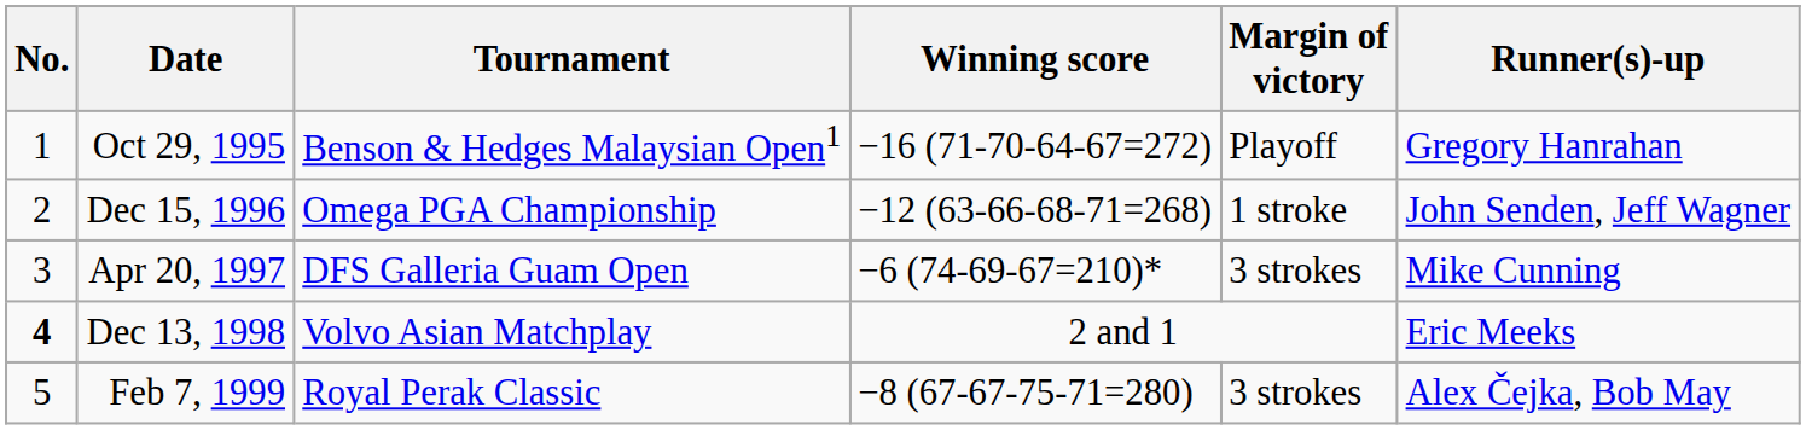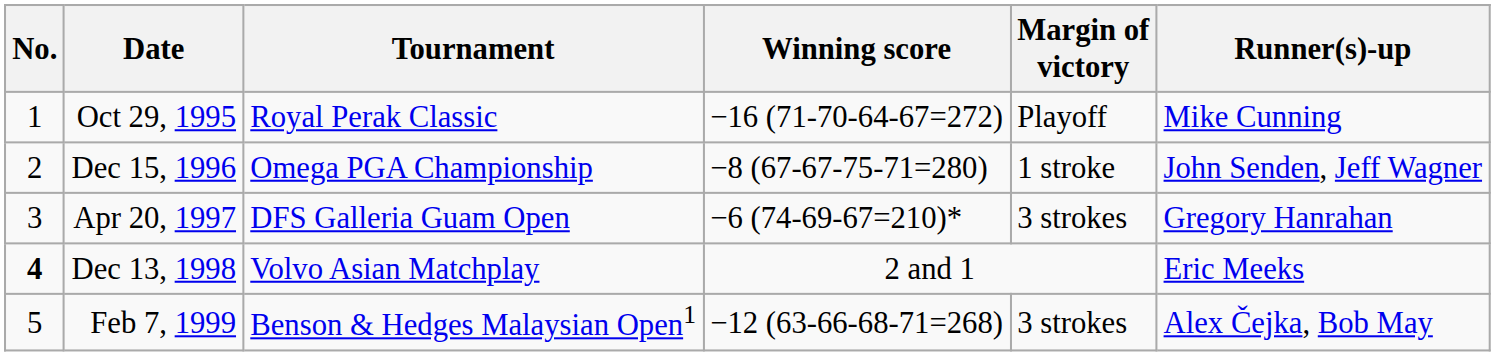Oct 29, 1995 | Tournament: Benson & Hedges Malaysian Open1 -> Royal Perak Classic
Oct 29, 1995 | Runner(s)-up: Gregory Hanrahan -> Mike Cunning
Dec 15, 1996 | Winning score: −12 (63-66-68-71=268) -> −8 (67-67-75-71=280)
Apr 20, 1997 | Runner(s)-up: Mike Cunning -> Gregory Hanrahan
Feb 7, 1999 | Tournament: Royal Perak Classic -> Benson & Hedges Malaysian Open1
Feb 7, 1999 | Winning score: −8 (67-67-75-71=280) -> −12 (63-66-68-71=268)
